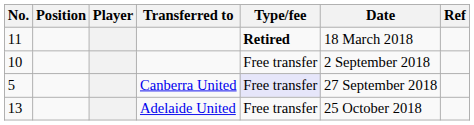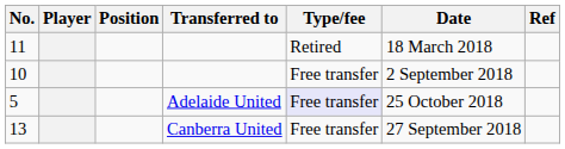columns swapped: Position <-> Player
11 | Type/fee: bold -> normal
5 | Transferred to: Canberra United -> Adelaide United
5 | Date: 27 September 2018 -> 25 October 2018
13 | Transferred to: Adelaide United -> Canberra United
13 | Date: 25 October 2018 -> 27 September 2018
